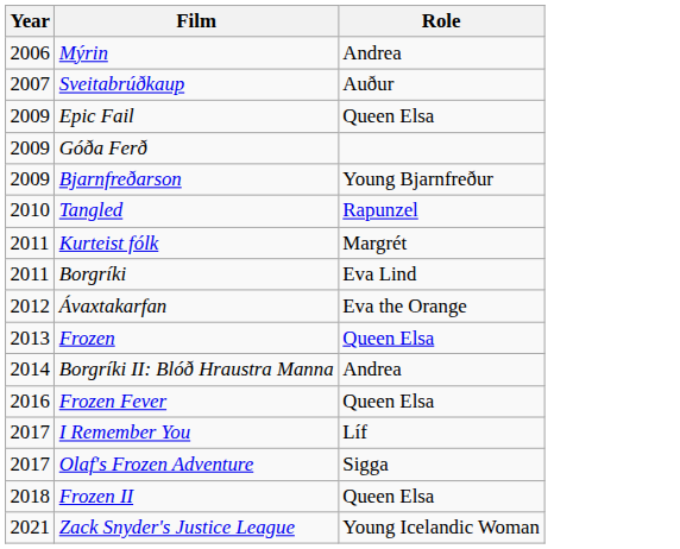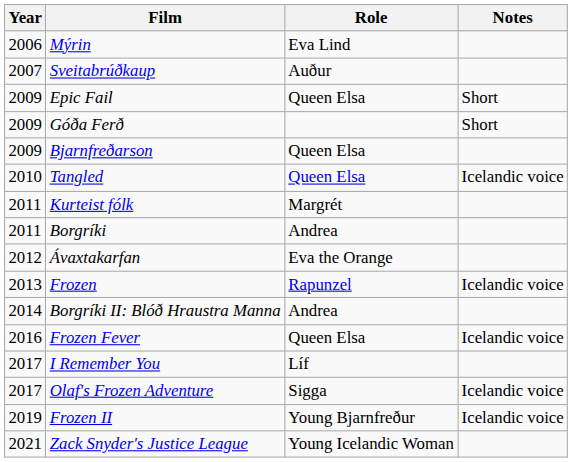+ column: Notes | Short | Short | Icelandic voice | Icelandic voice | Icelandic voice | Icelandic voice | Icelandic voice
Mýrin | Role: Andrea -> Eva Lind
Bjarnfreðarson | Role: Young Bjarnfreður -> Queen Elsa
Tangled | Role: Rapunzel -> Queen Elsa
Borgríki | Role: Eva Lind -> Andrea
Frozen | Role: Queen Elsa -> Rapunzel
Frozen II | Year: 2018 -> 2019
Frozen II | Role: Queen Elsa -> Young Bjarnfreður
